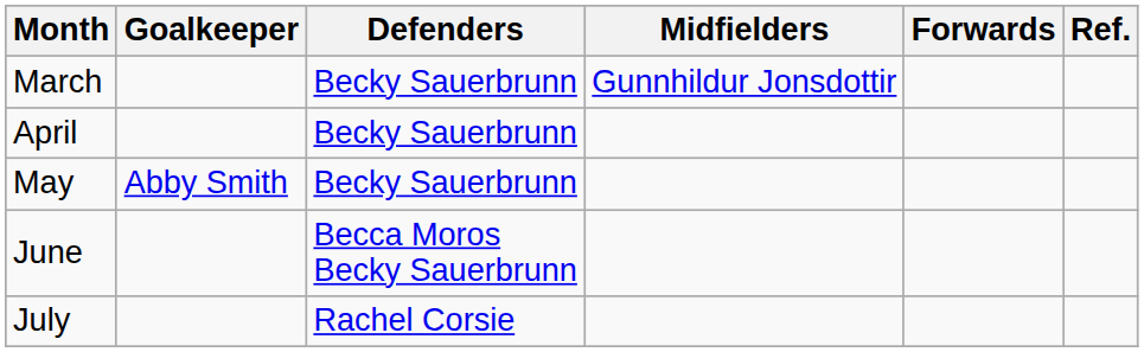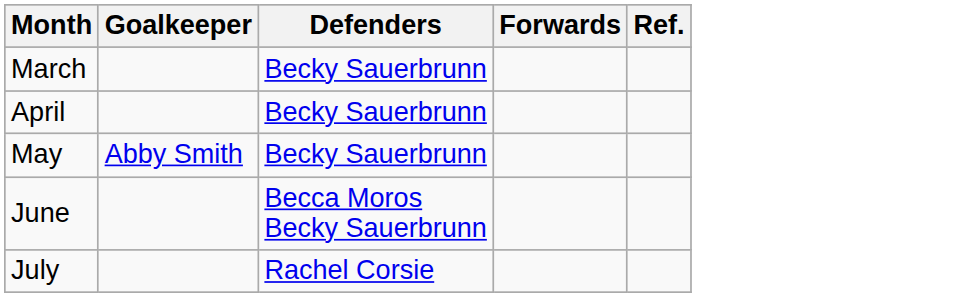- column: Midfielders | Gunnhildur Jonsdottir
